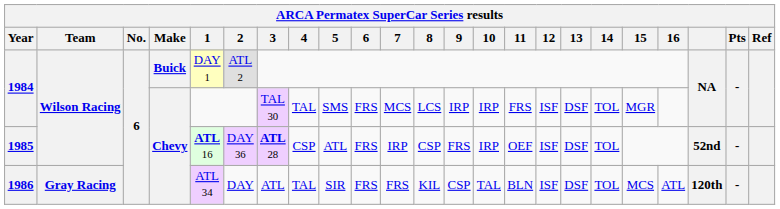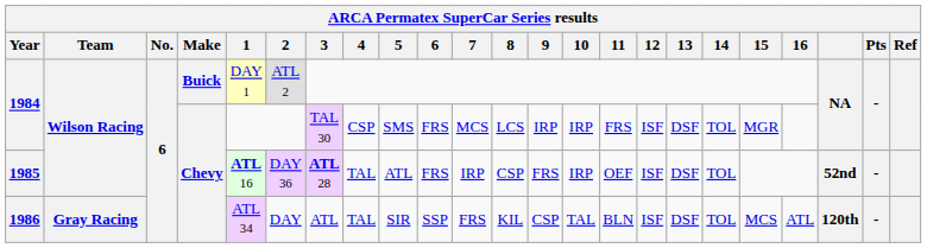1984 / Chevy | 4: TAL -> CSP
1985 | 4: CSP -> TAL
1986 | 6: FRS -> SSP
